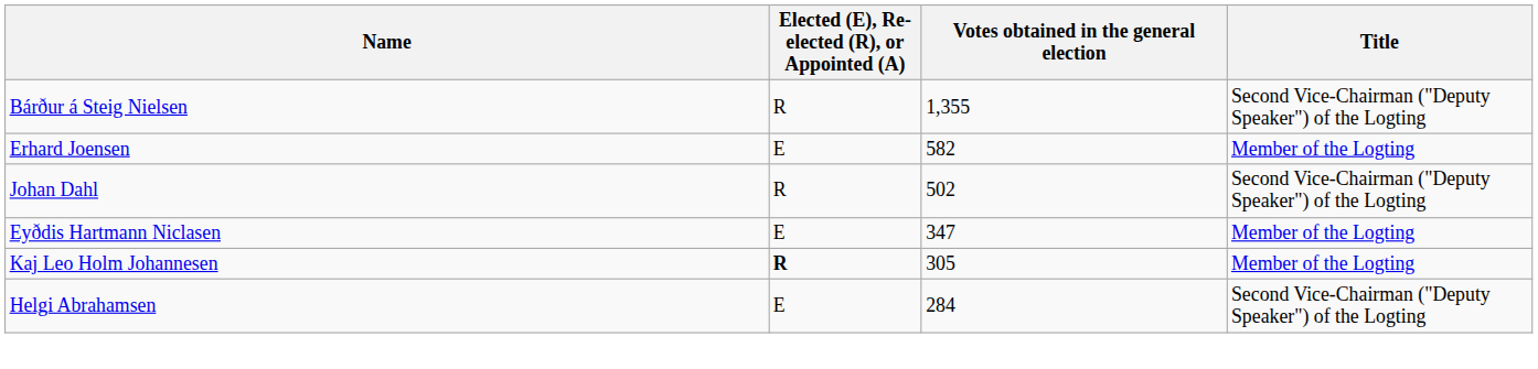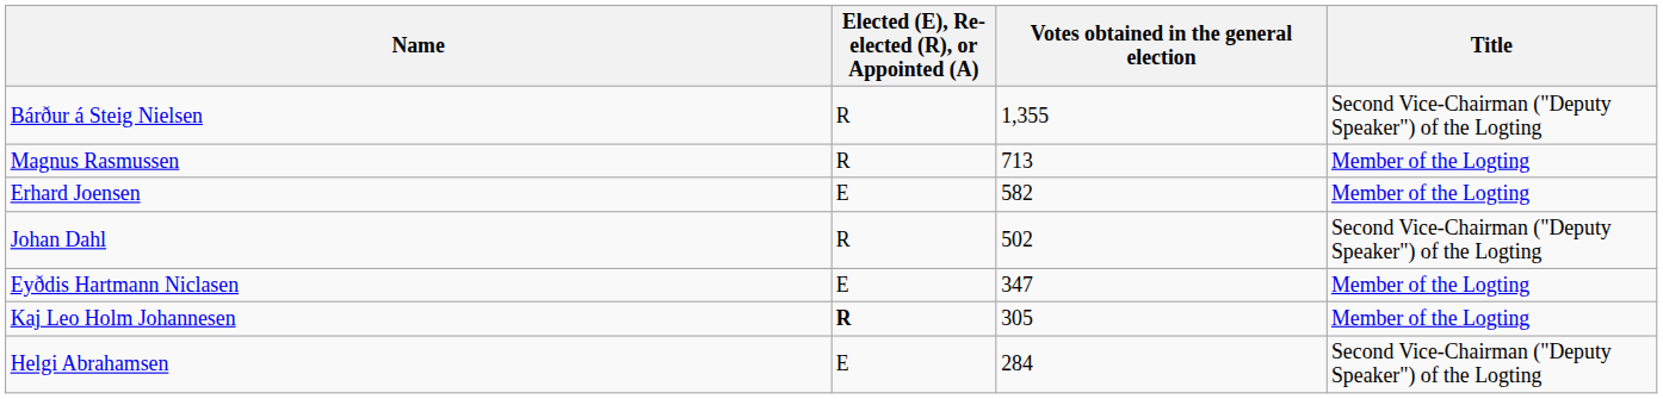+ row: Magnus Rasmussen | R | 713 | Member of the Logting
